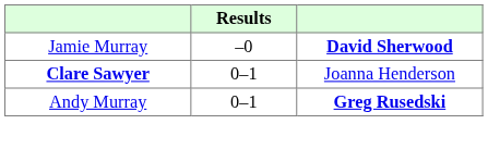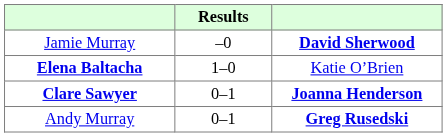+ row: Elena Baltacha | 1–0 | Katie O’Brien
Clare Sawyer | column 3: normal -> bold
